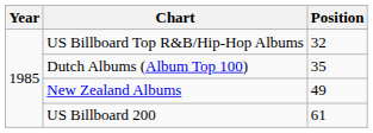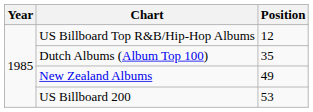US Billboard Top R&B/Hip-Hop Albums | Position: 32 -> 12
US Billboard 200 | Position: 61 -> 53
